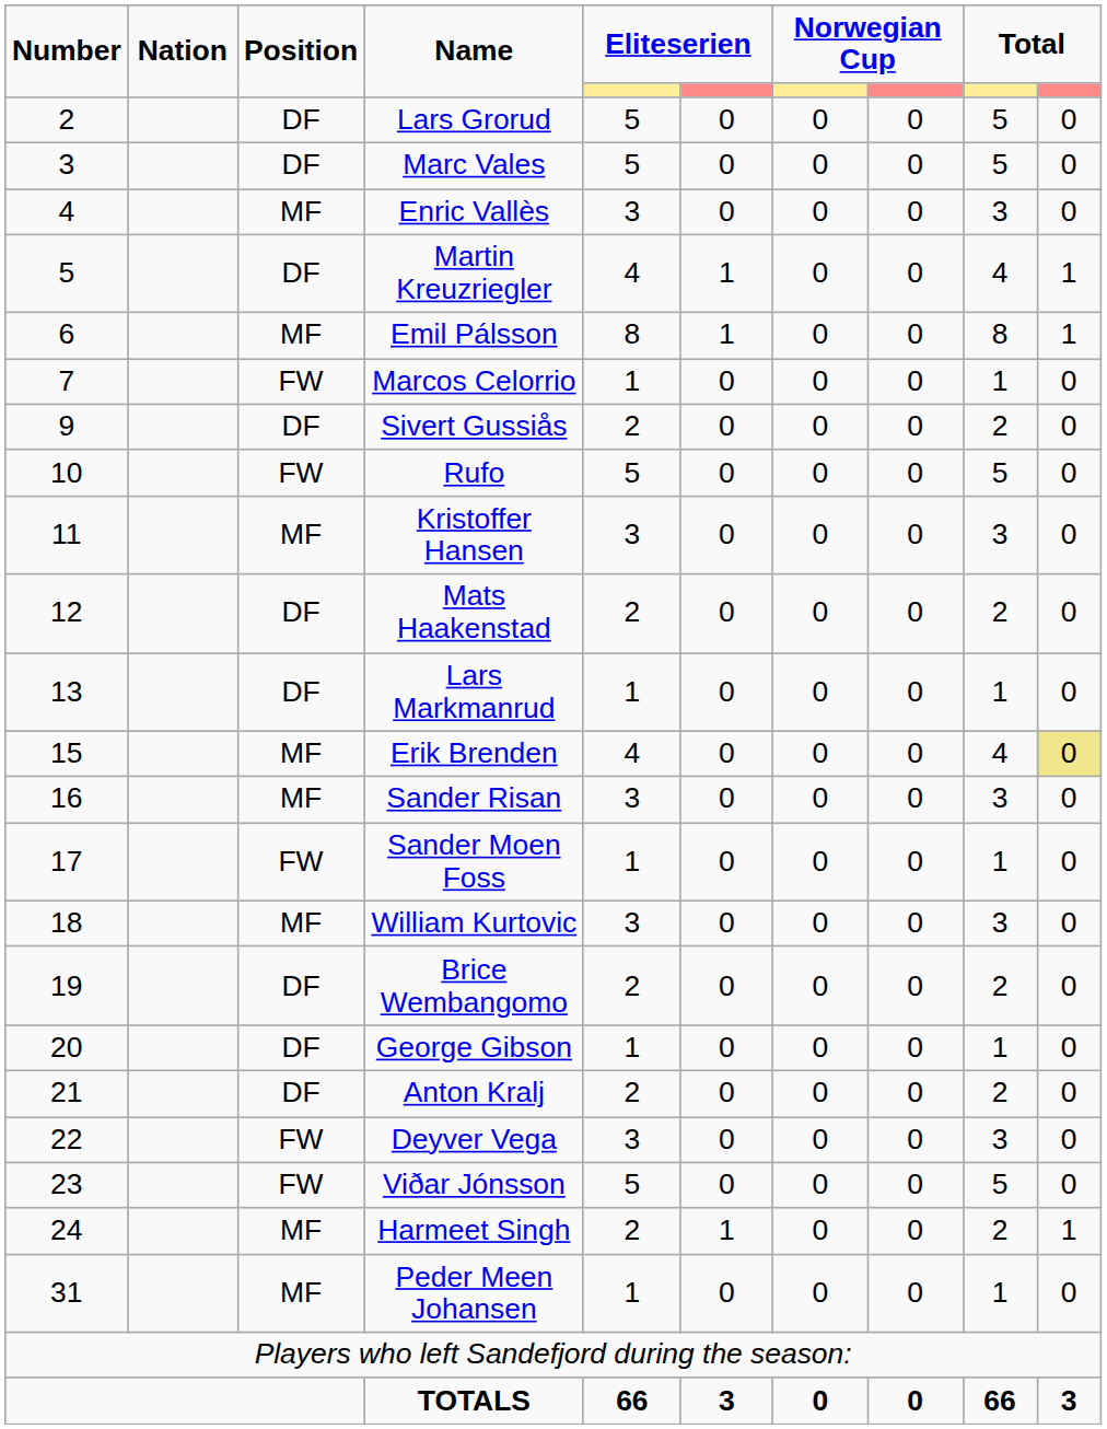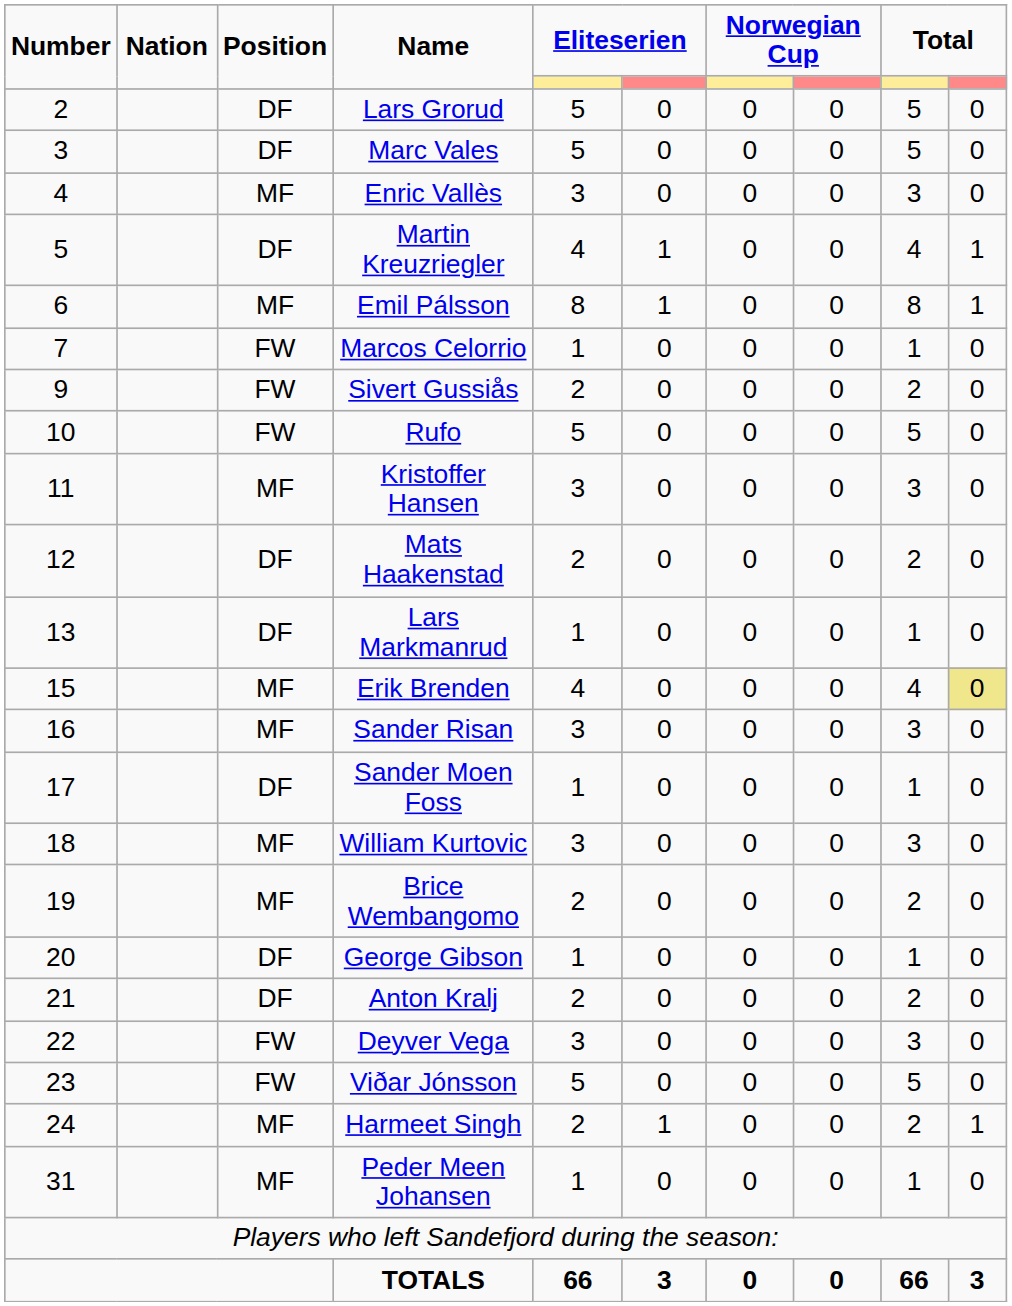Sivert Gussiås | Position: DF -> FW
Sander Moen Foss | Position: FW -> DF
Brice Wembangomo | Position: DF -> MF
